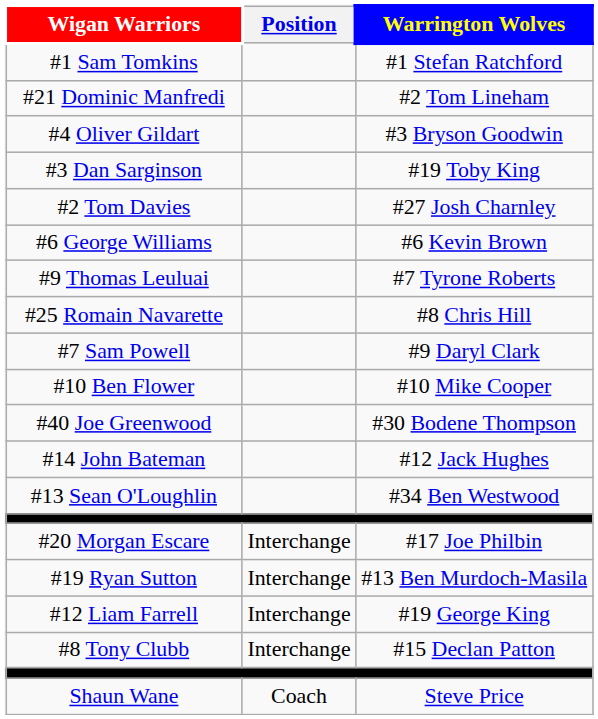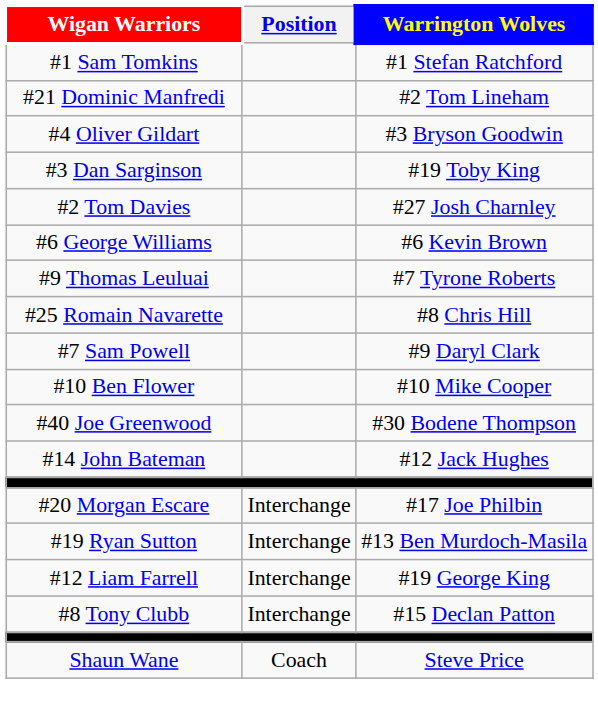- row: #13 Sean O'Loughlin | #34 Ben Westwood
